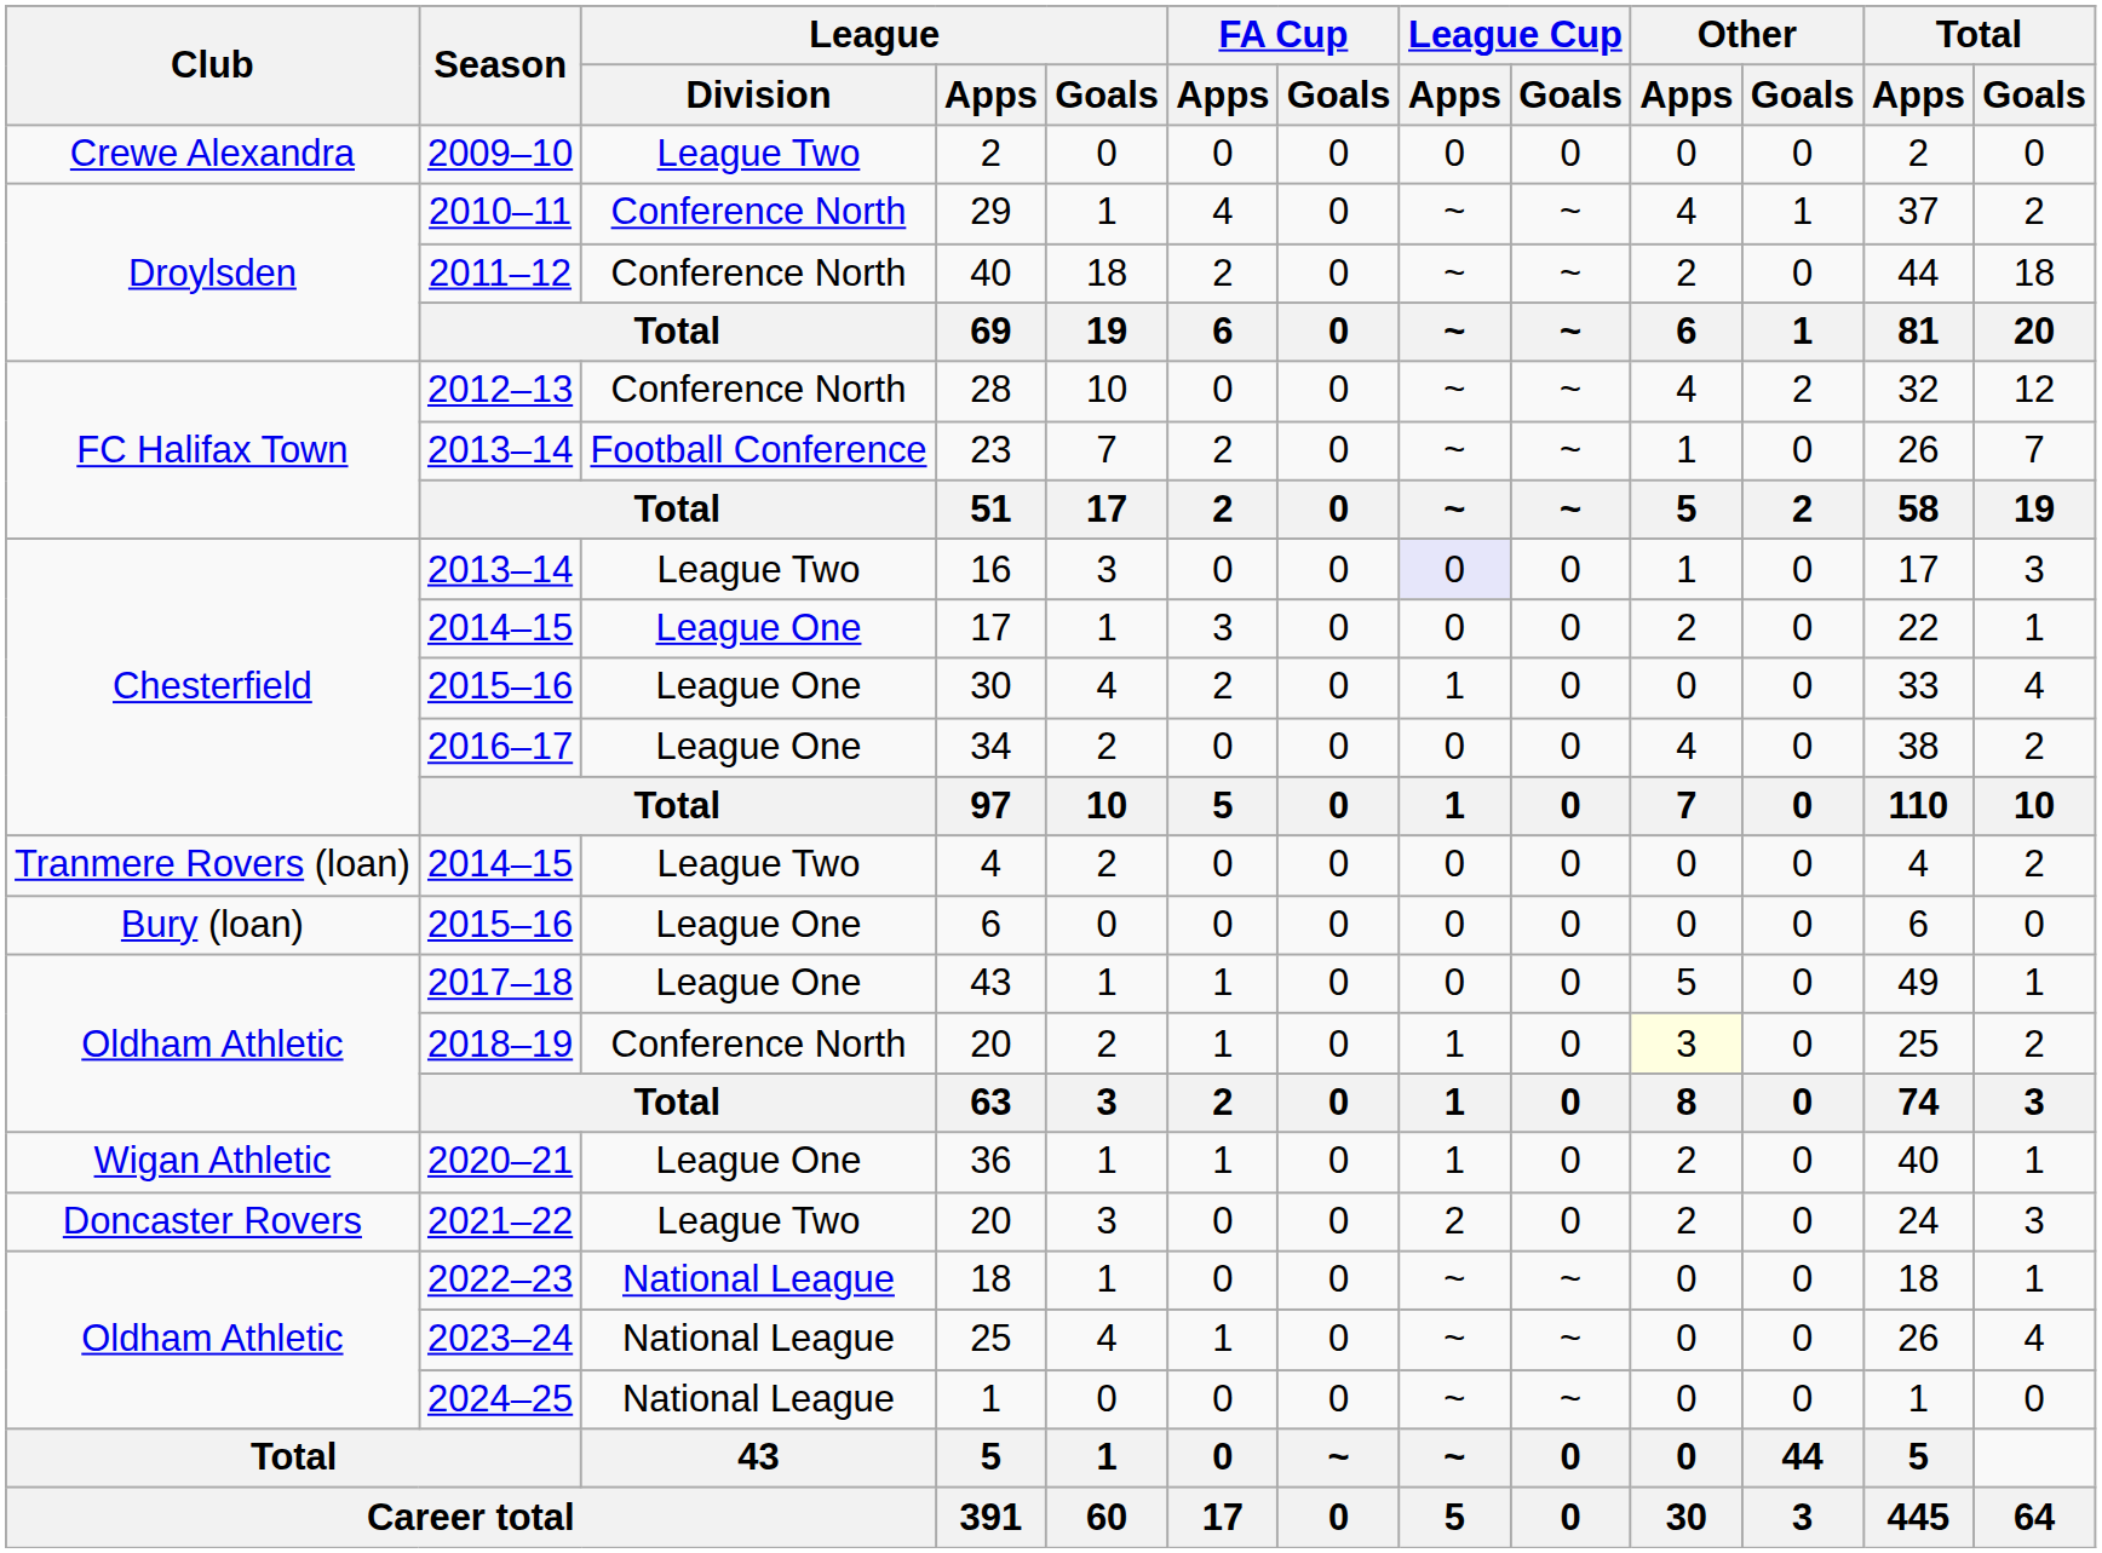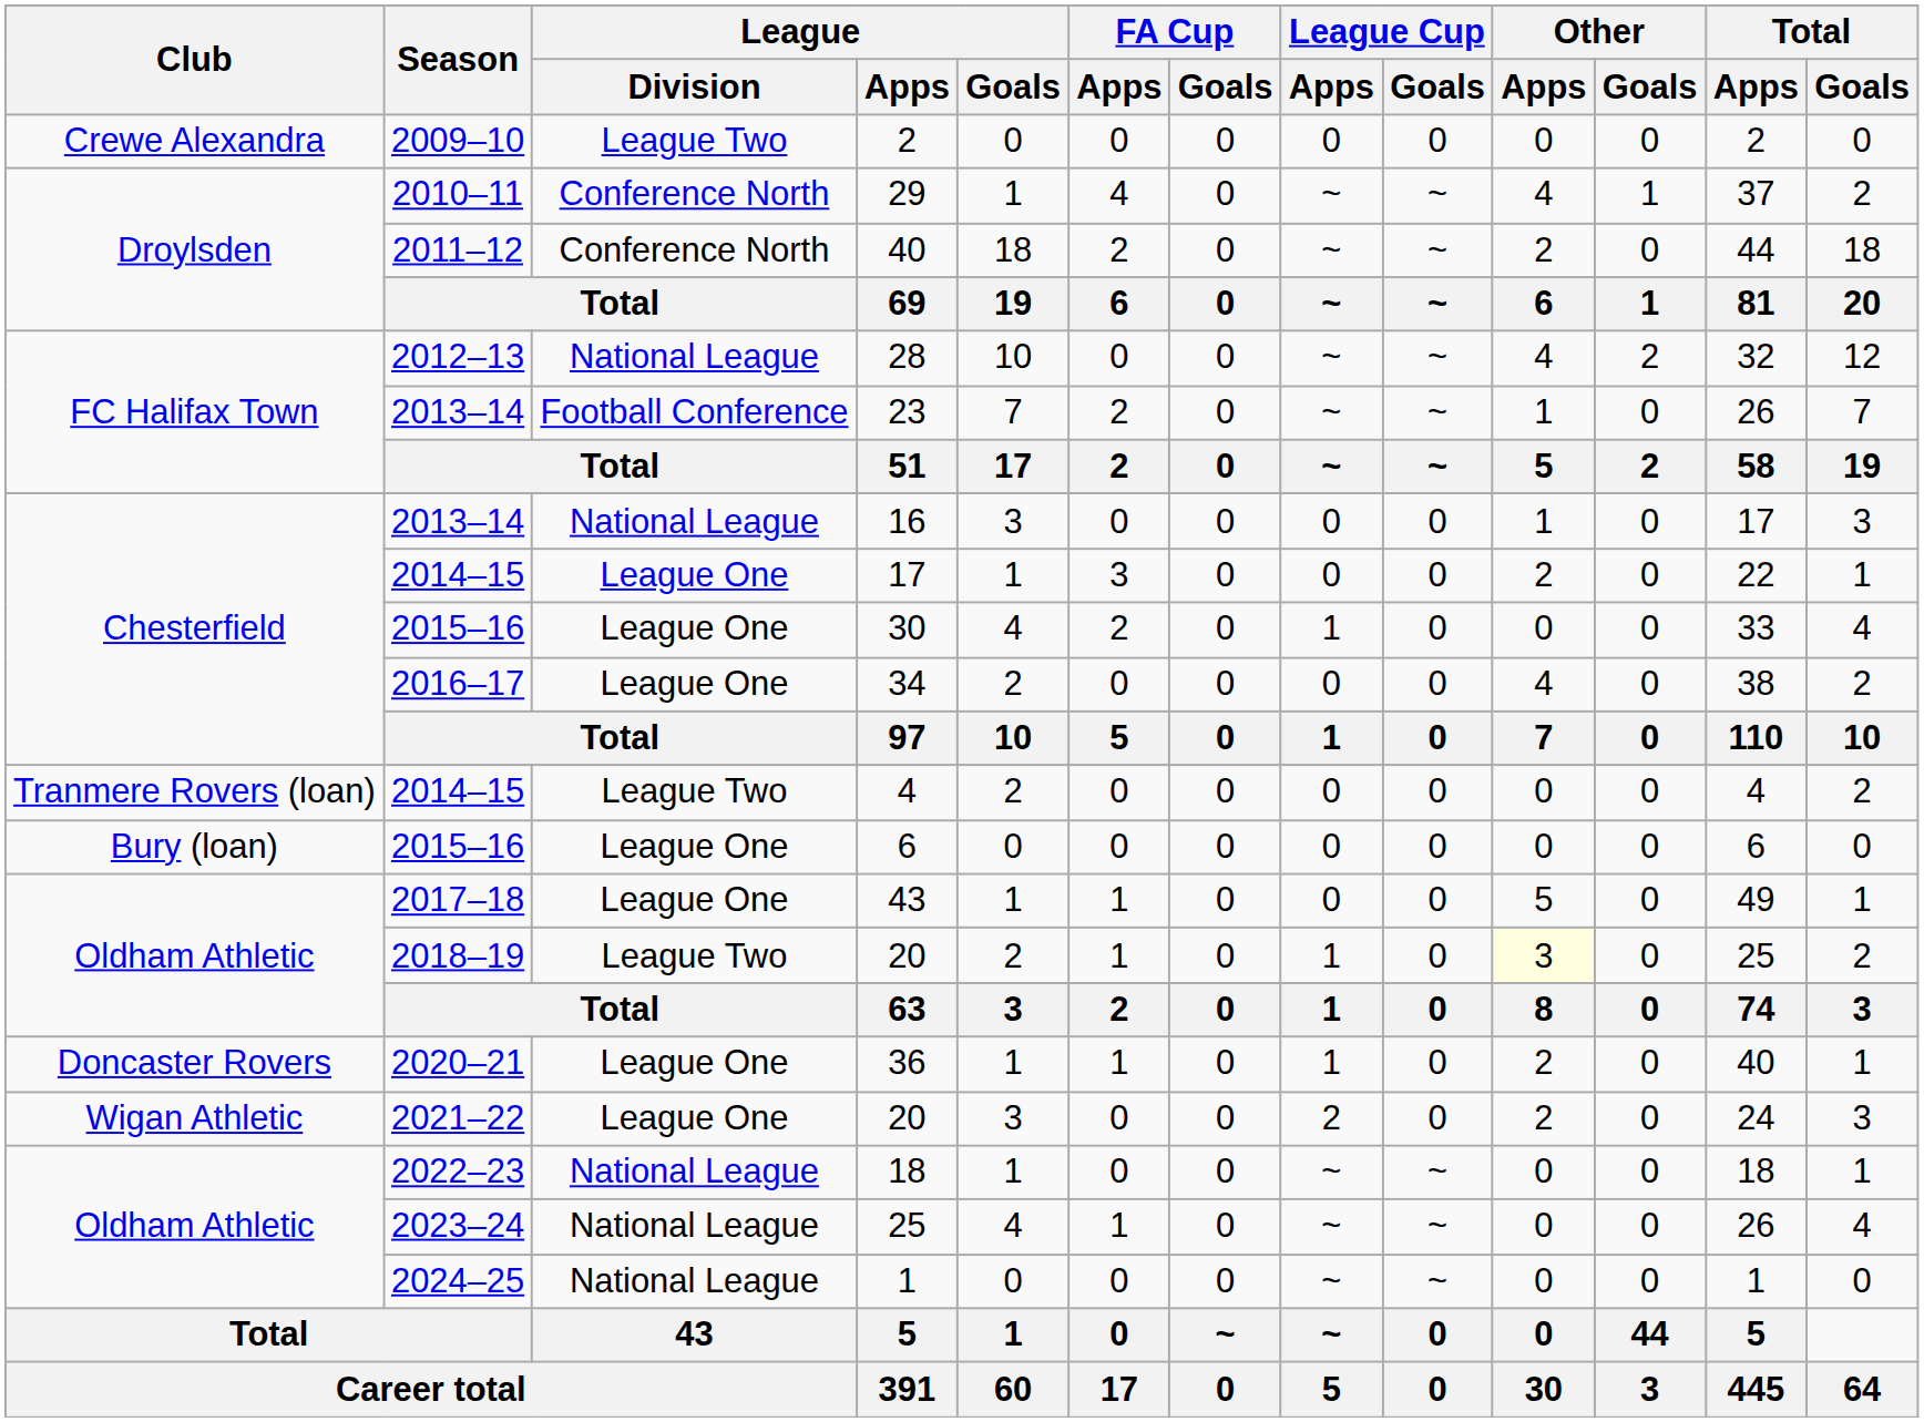28 | League / Division: Conference North -> National League
16 | League / Division: League Two -> National League
16 | League Cup / Apps: lavender background -> no background
2018–19 / 20 | League / Division: Conference North -> League Two
36 | Club: Wigan Athletic -> Doncaster Rovers
2021–22 / 20 | Club: Doncaster Rovers -> Wigan Athletic
2021–22 / 20 | League / Division: League Two -> League One
